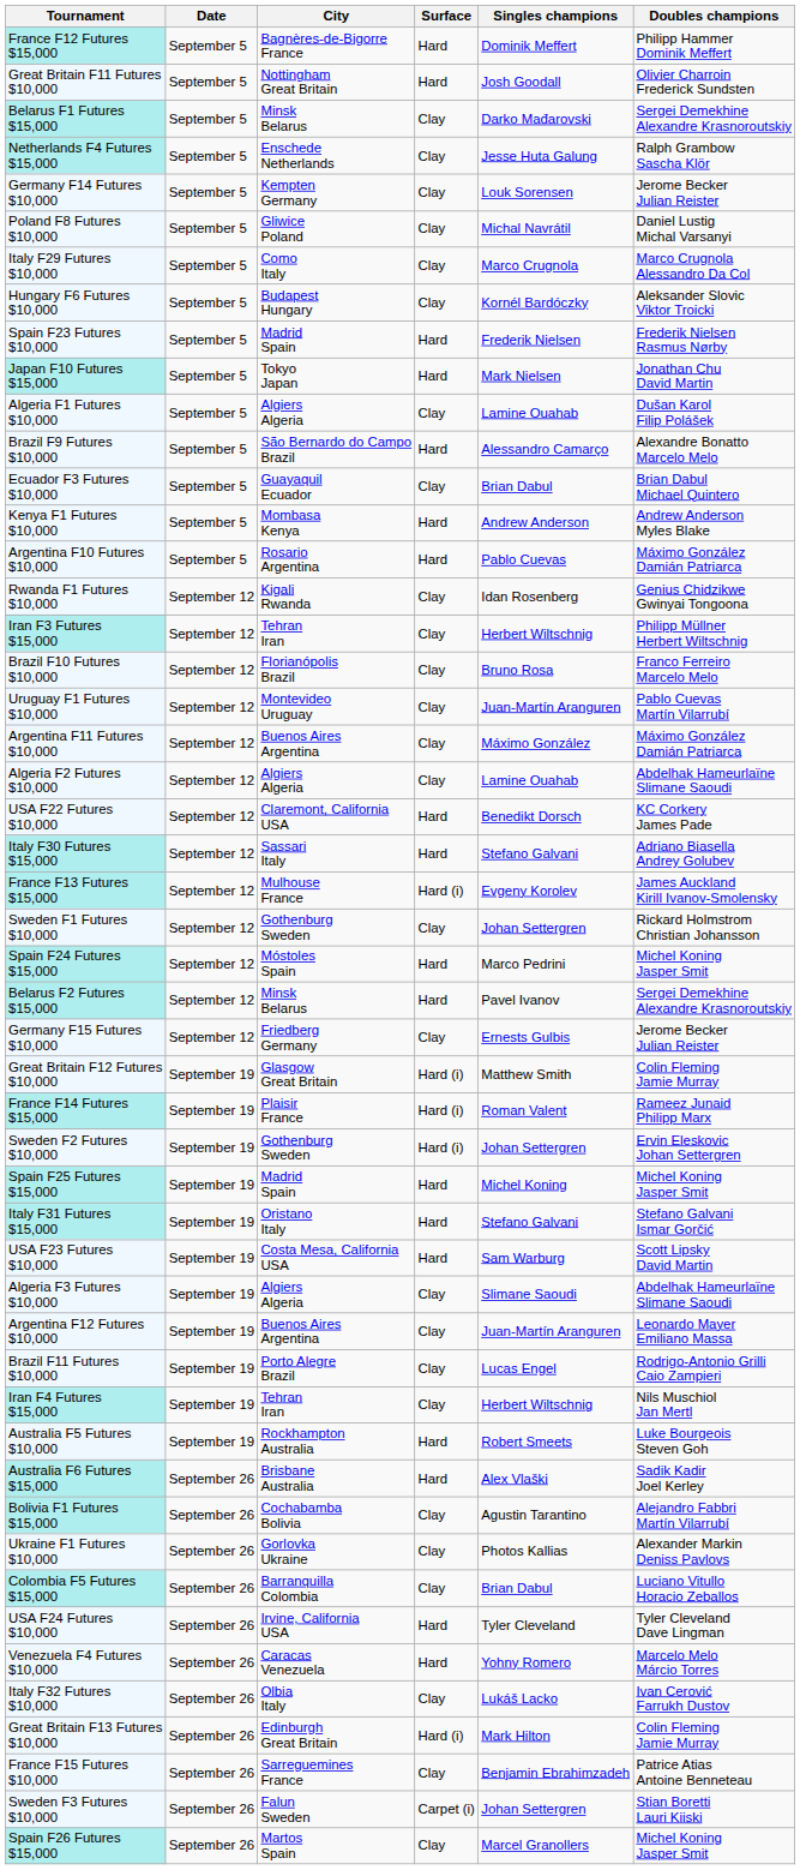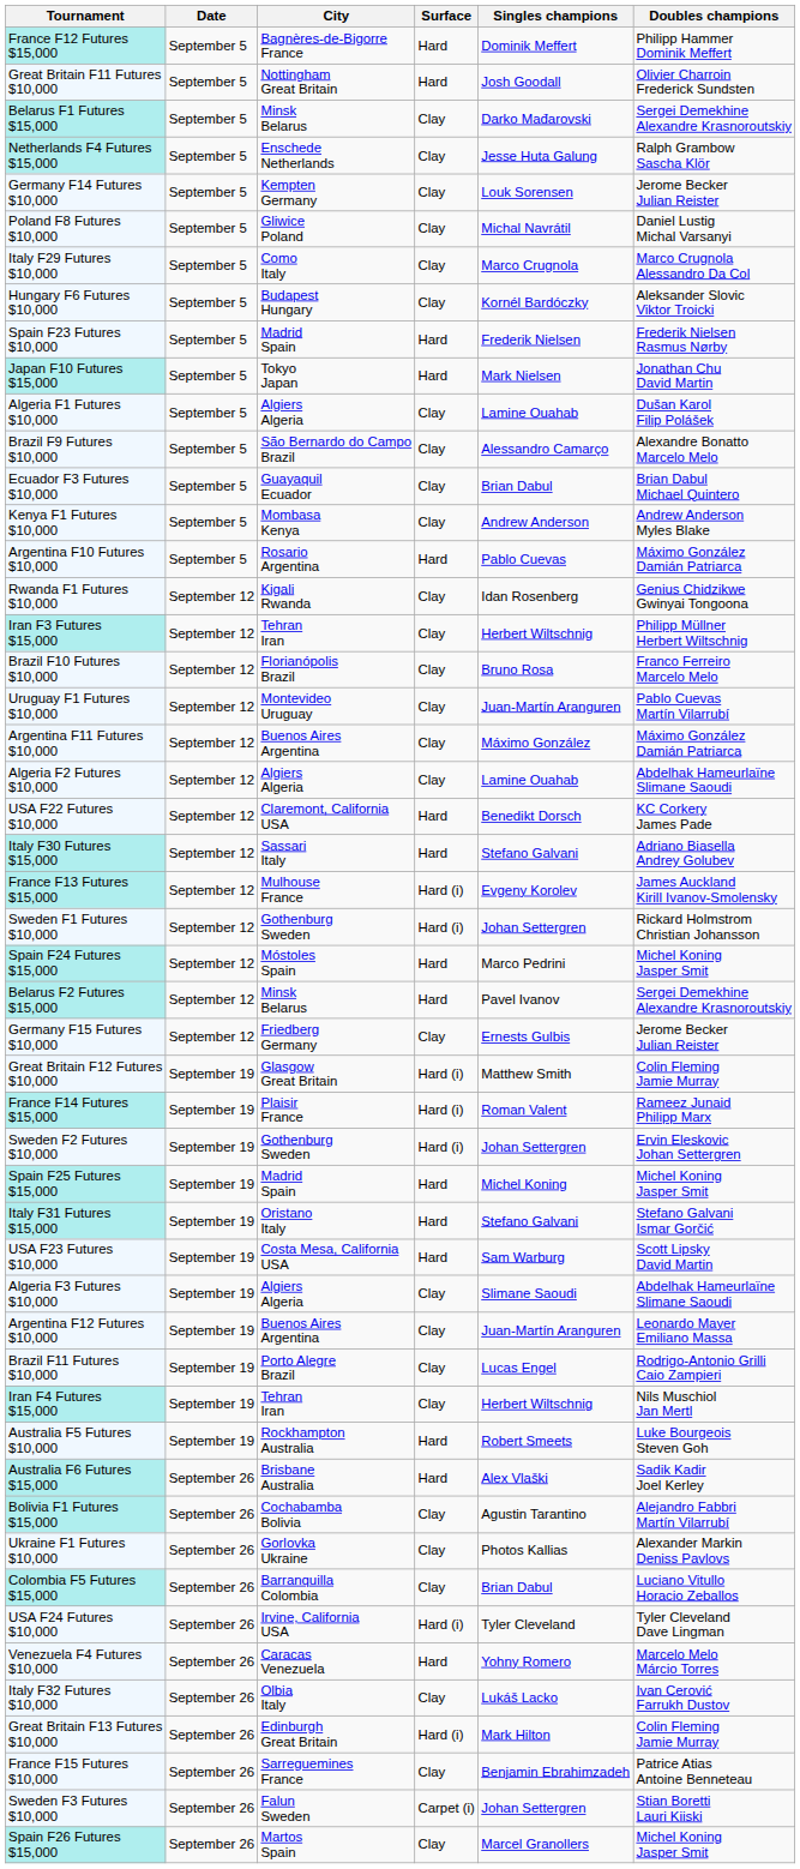Brazil F9 Futures $10,000 | Surface: Hard -> Clay
Kenya F1 Futures $10,000 | Surface: Hard -> Clay
Sweden F1 Futures $10,000 | Surface: Clay -> Hard (i)
USA F24 Futures $10,000 | Surface: Hard -> Hard (i)
